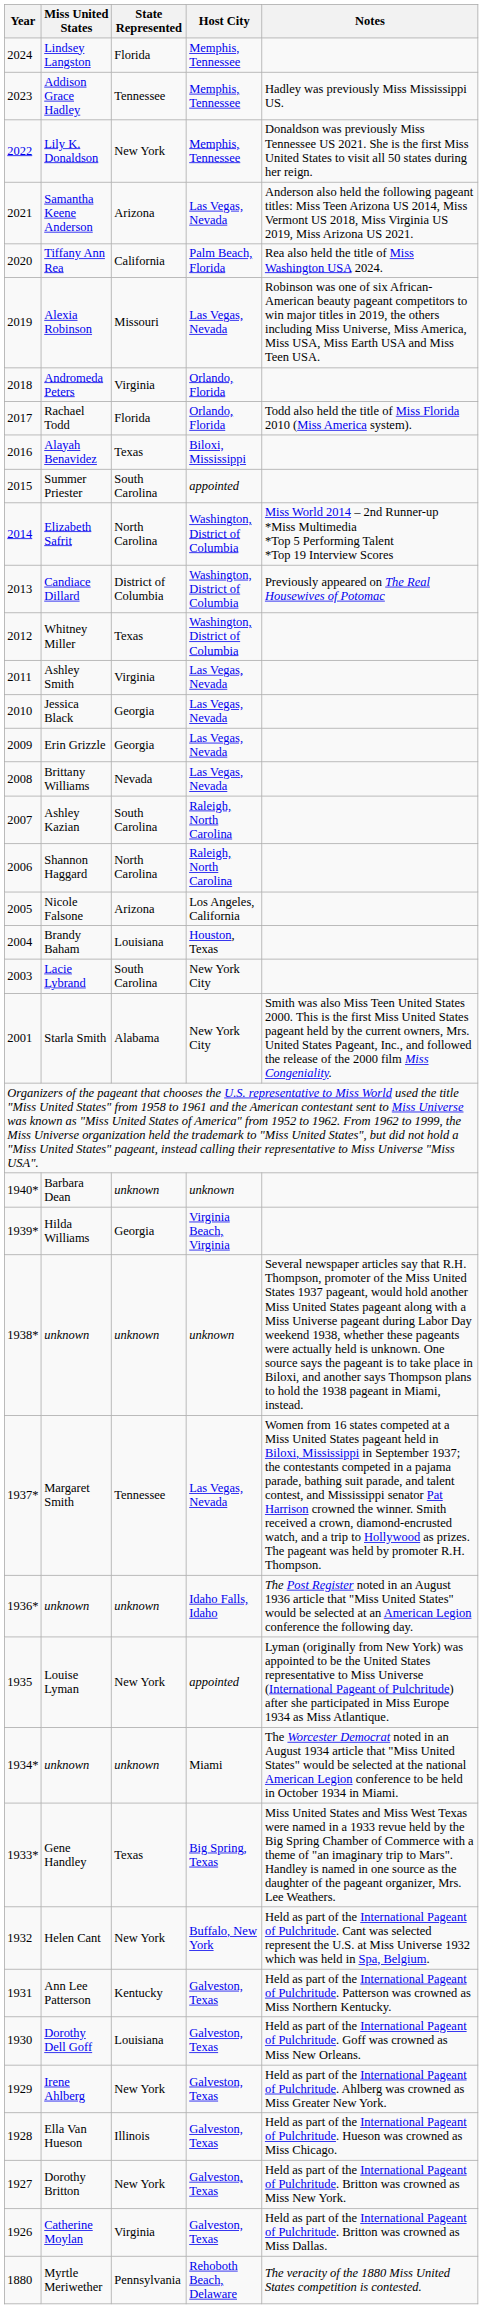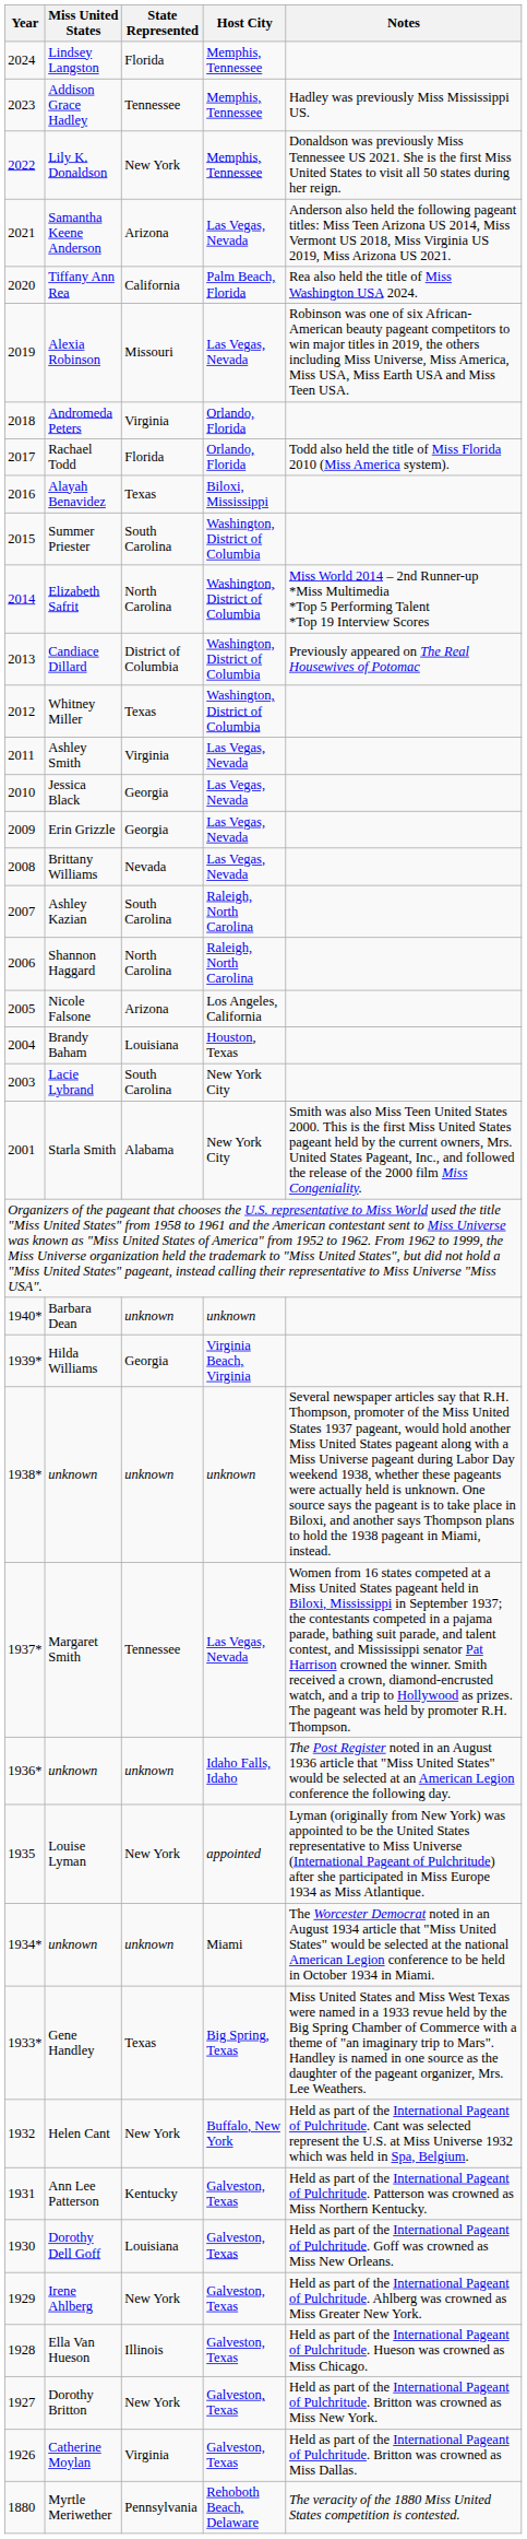Summer Priester | Host City: appointed -> Washington, District of Columbia
